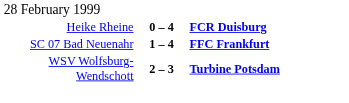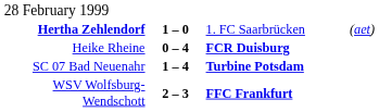+ row: Hertha Zehlendorf | 1 – 0 | 1. FC Saarbrücken | (aet)
SC 07 Bad Neuenahr | column 3: FFC Frankfurt -> Turbine Potsdam
WSV Wolfsburg-Wendschott | column 3: Turbine Potsdam -> FFC Frankfurt
